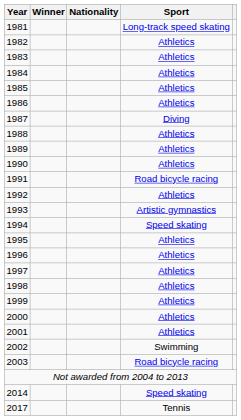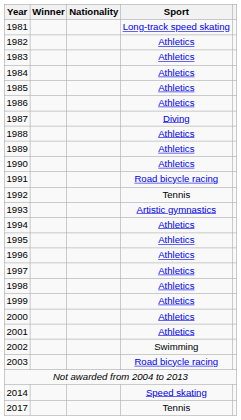1992 | Sport: Athletics -> Tennis
1994 | Sport: Speed skating -> Athletics
